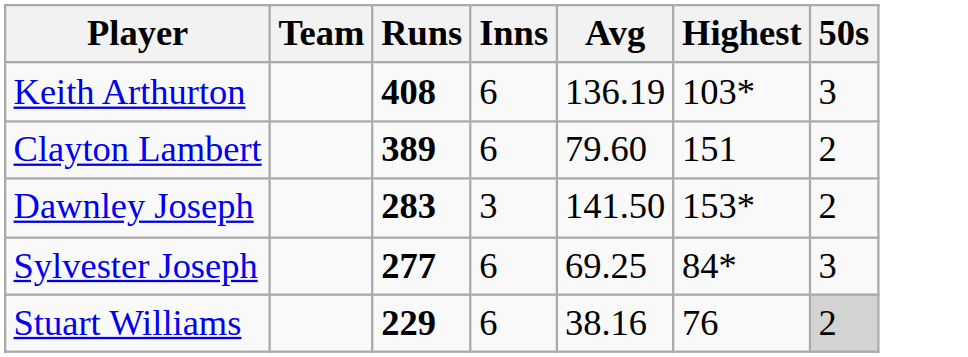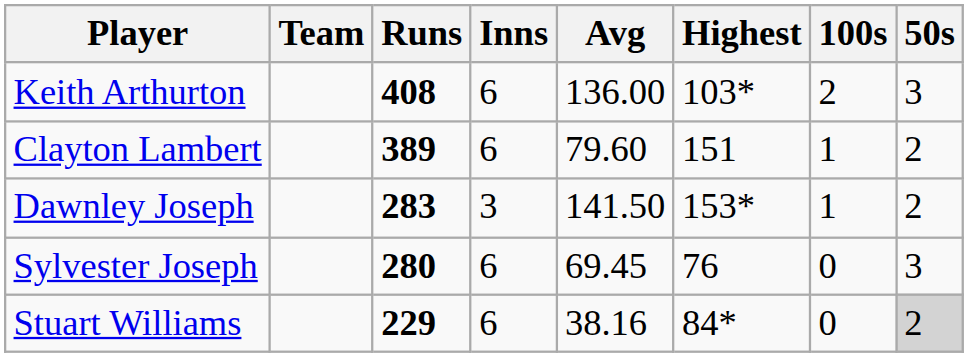+ column: 100s | 2 | 1 | 1 | 0 | 0
Keith Arthurton | Avg: 136.19 -> 136.00
Sylvester Joseph | Runs: 277 -> 280
Sylvester Joseph | Avg: 69.25 -> 69.45
Sylvester Joseph | Highest: 84* -> 76
Stuart Williams | Highest: 76 -> 84*
